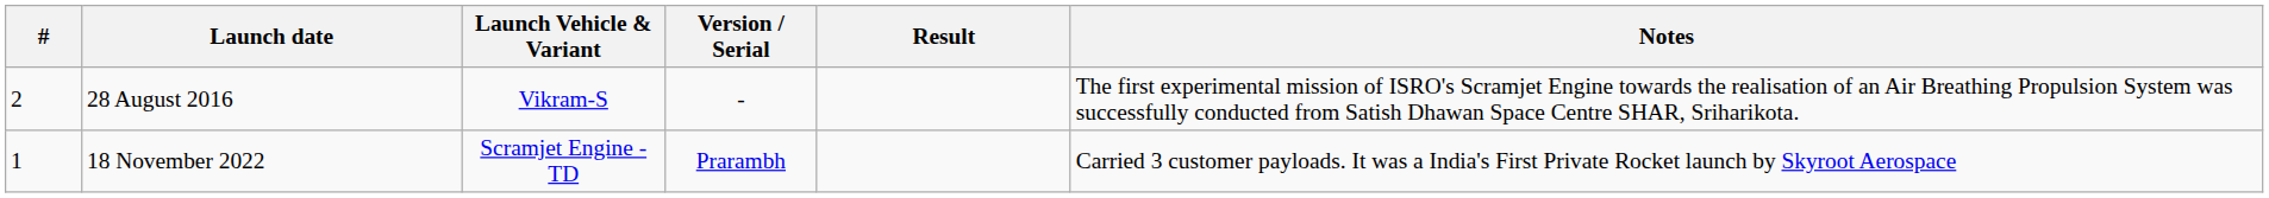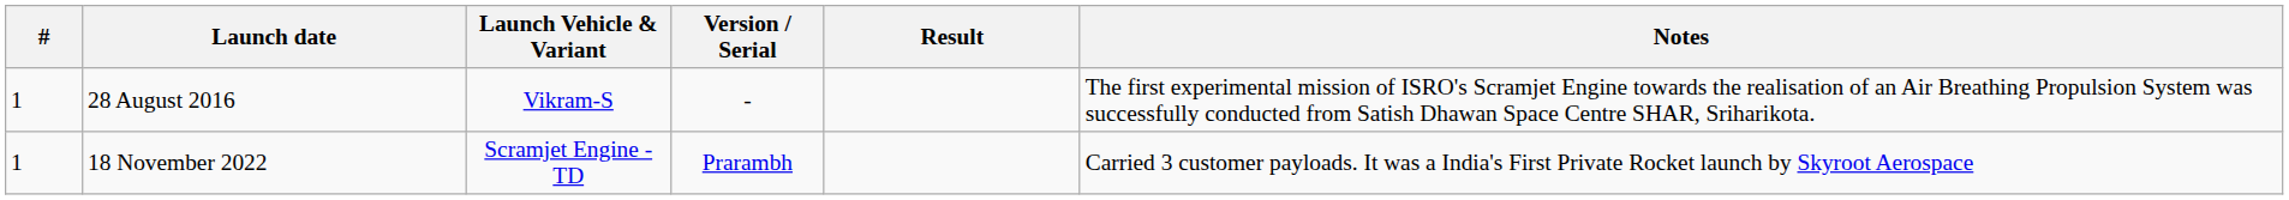28 August 2016 | #: 2 -> 1
